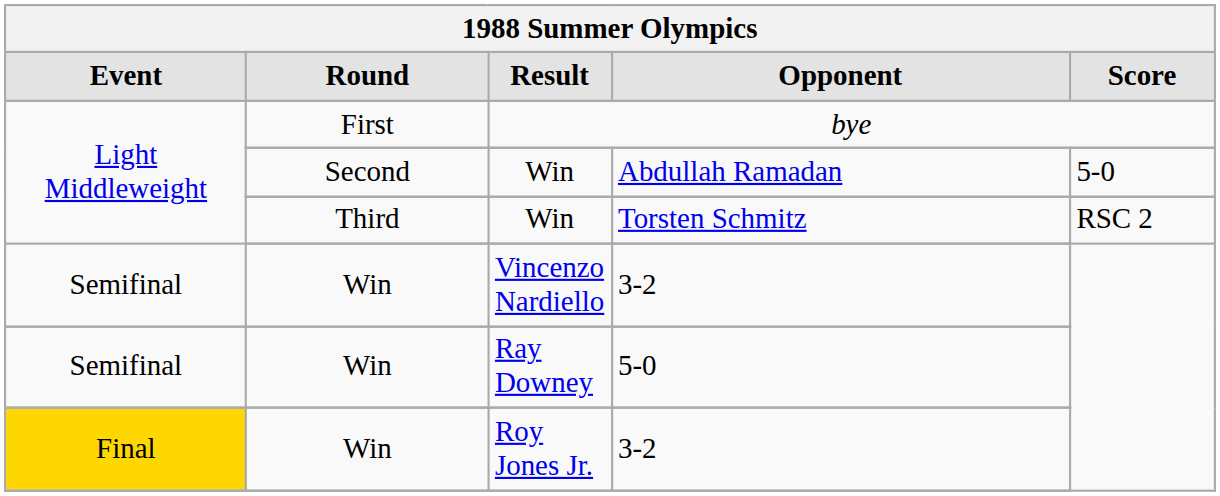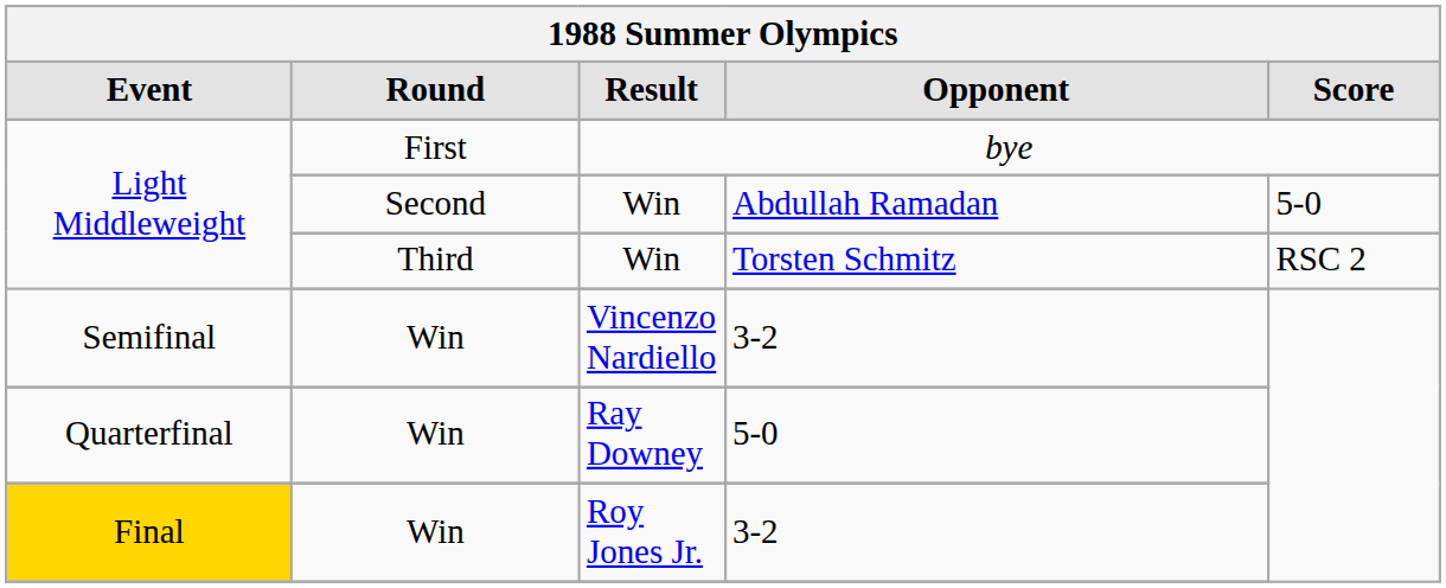Ray Downey | Event: Semifinal -> Quarterfinal
